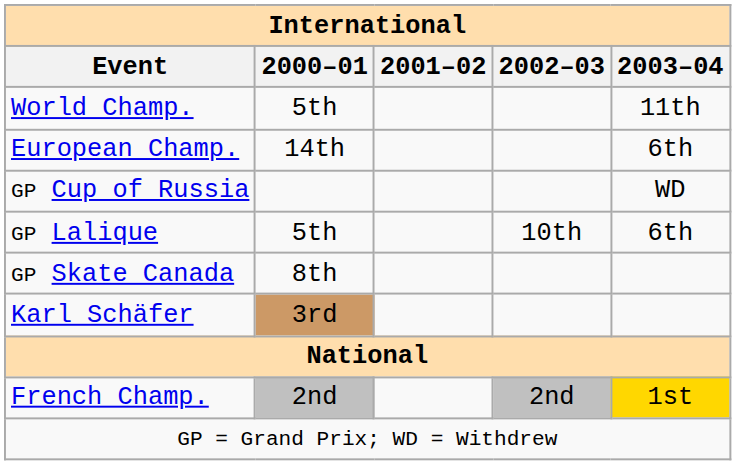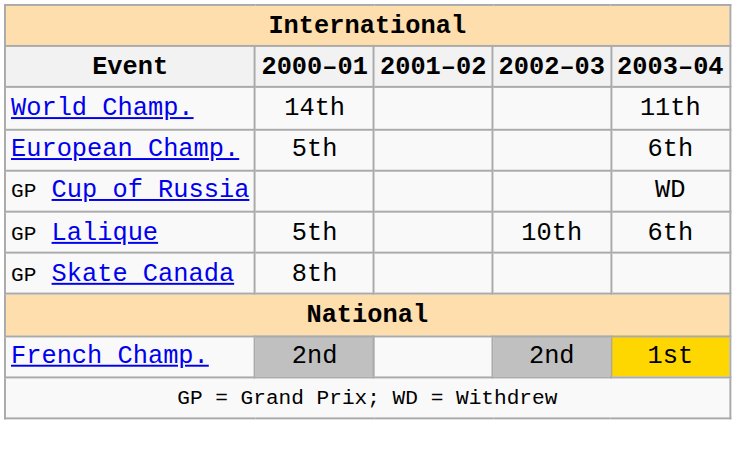World Champ. | 2000–01: 5th -> 14th
European Champ. | 2000–01: 14th -> 5th
- row: Karl Schäfer | 3rd
